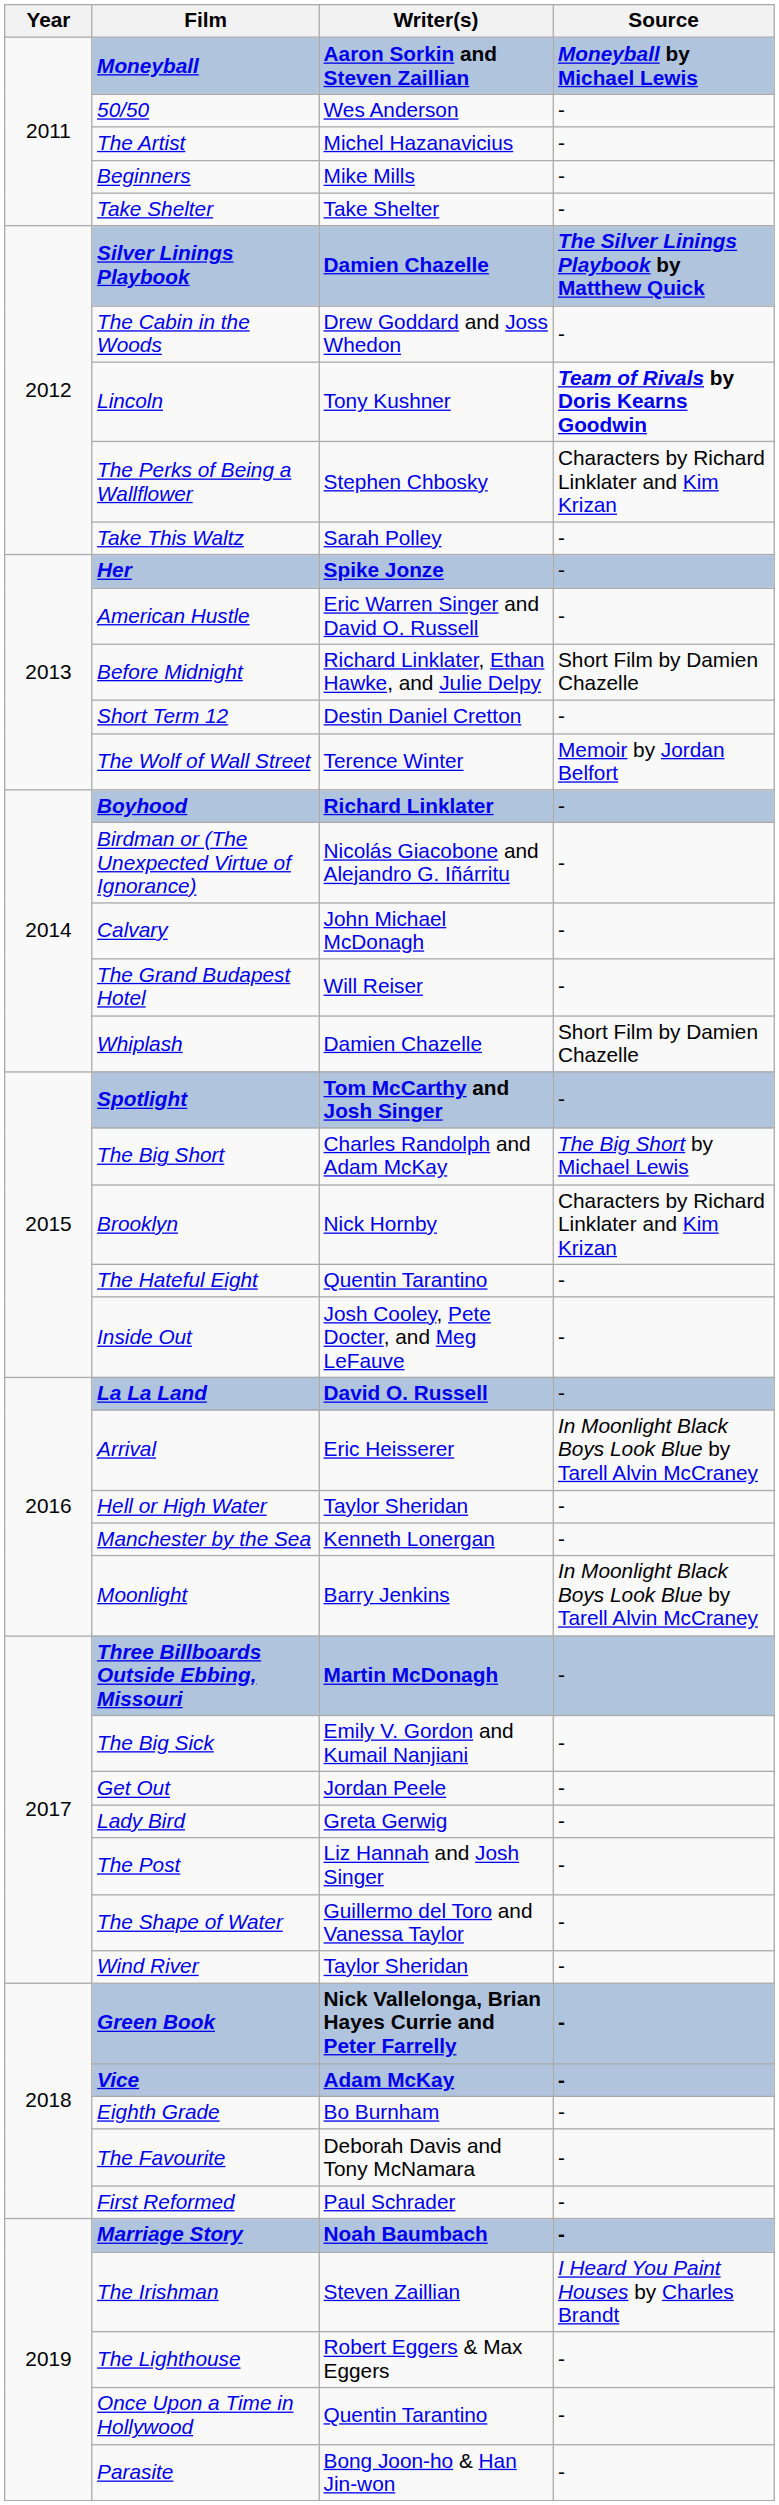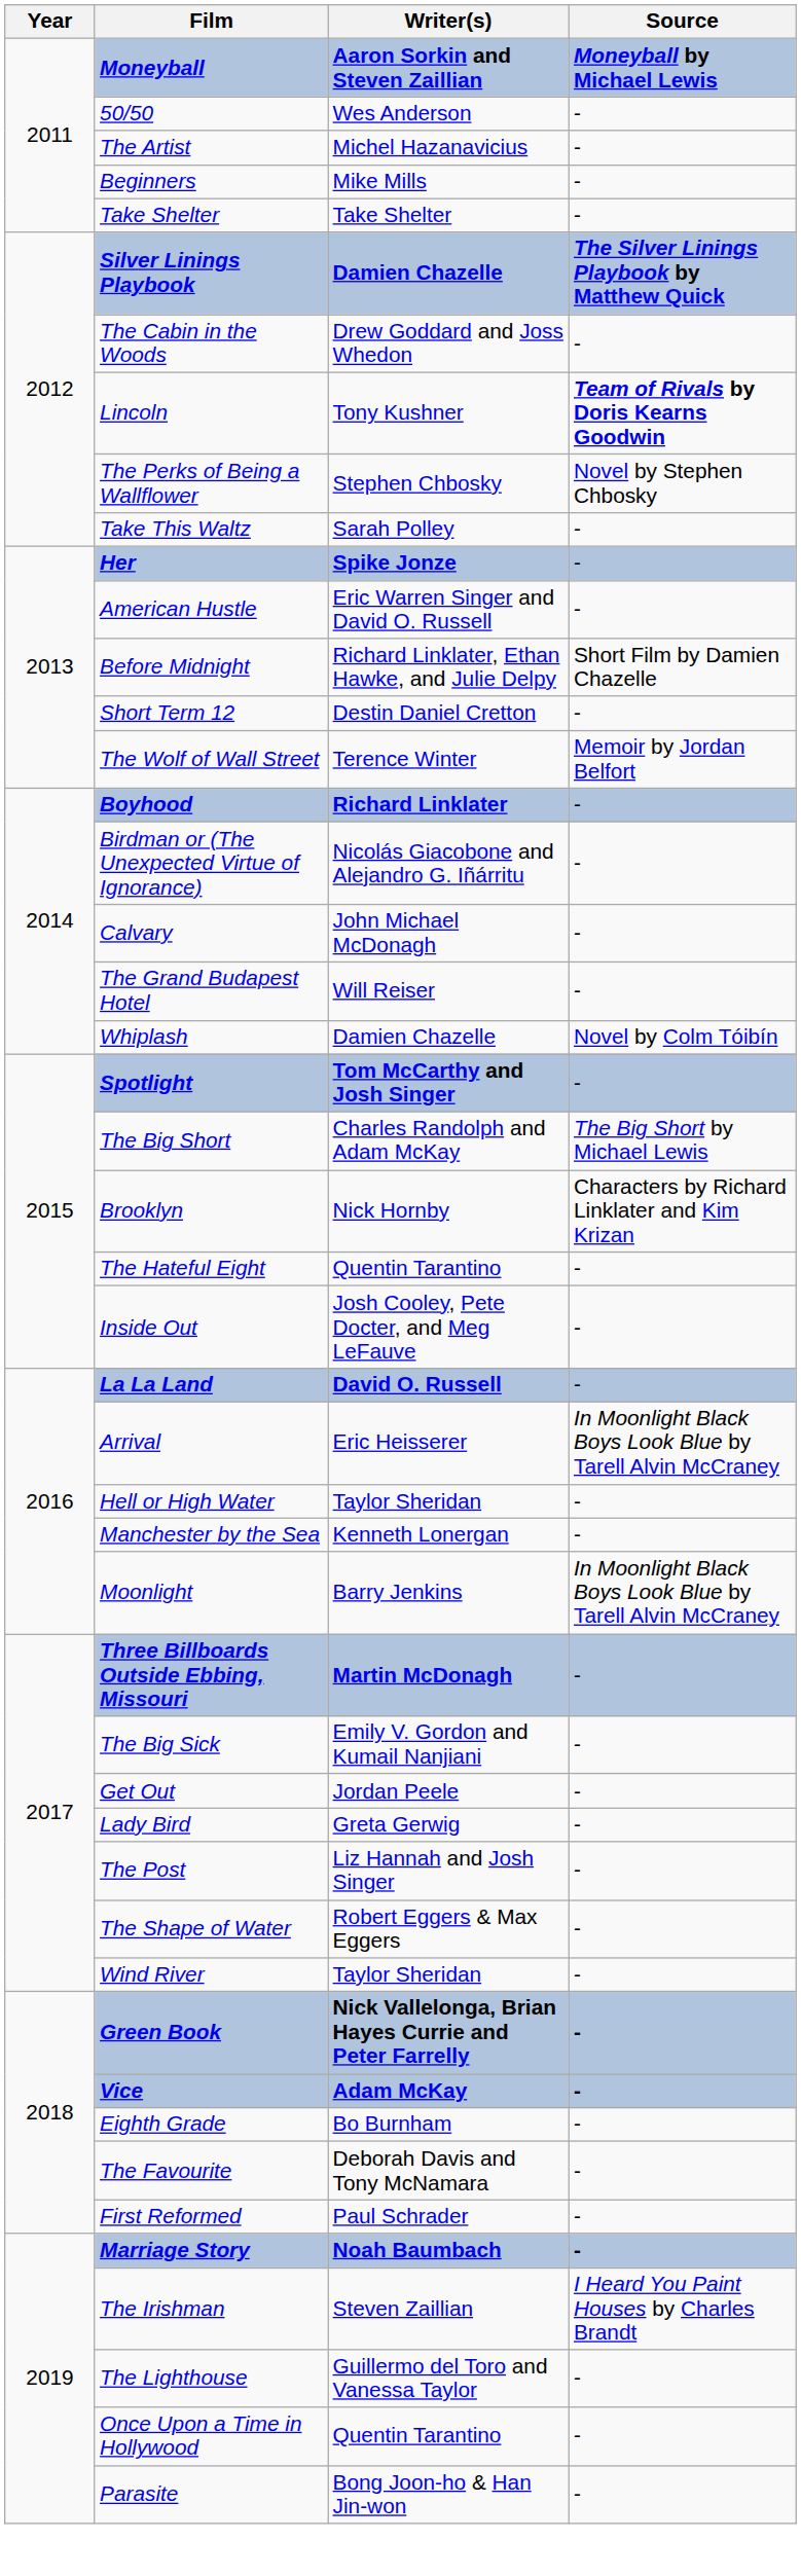The Perks of Being a Wallflower | Source: Characters by Richard Linklater and Kim Krizan -> Novel by Stephen Chbosky
Whiplash | Source: Short Film by Damien Chazelle -> Novel by Colm Tóibín
The Shape of Water | Writer(s): Guillermo del Toro and Vanessa Taylor -> Robert Eggers & Max Eggers
The Lighthouse | Writer(s): Robert Eggers & Max Eggers -> Guillermo del Toro and Vanessa Taylor
